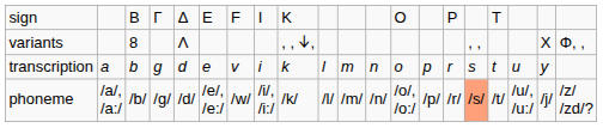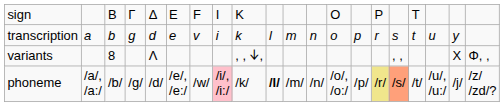rows swapped: variants <-> transcription
phoneme | column 8: no background -> pink background
phoneme | column 10: normal -> bold
phoneme | column 15: no background -> khaki background
